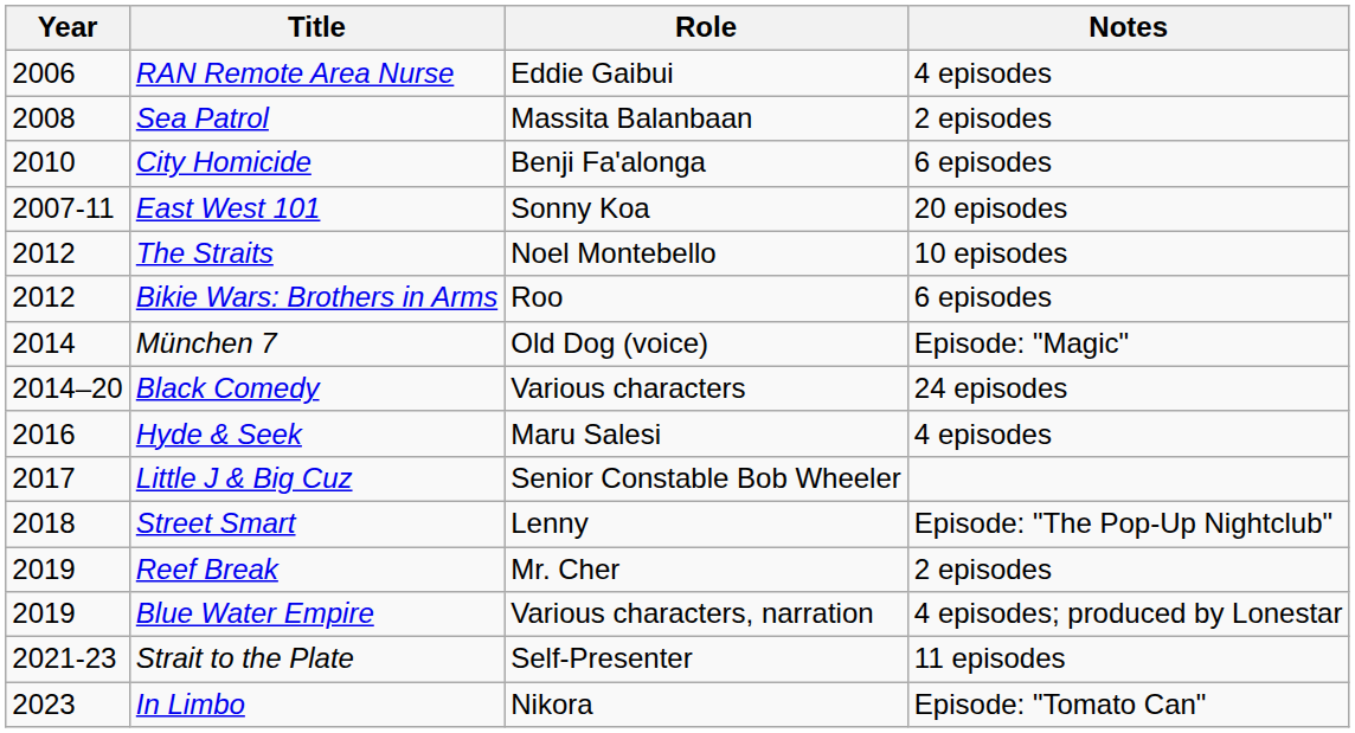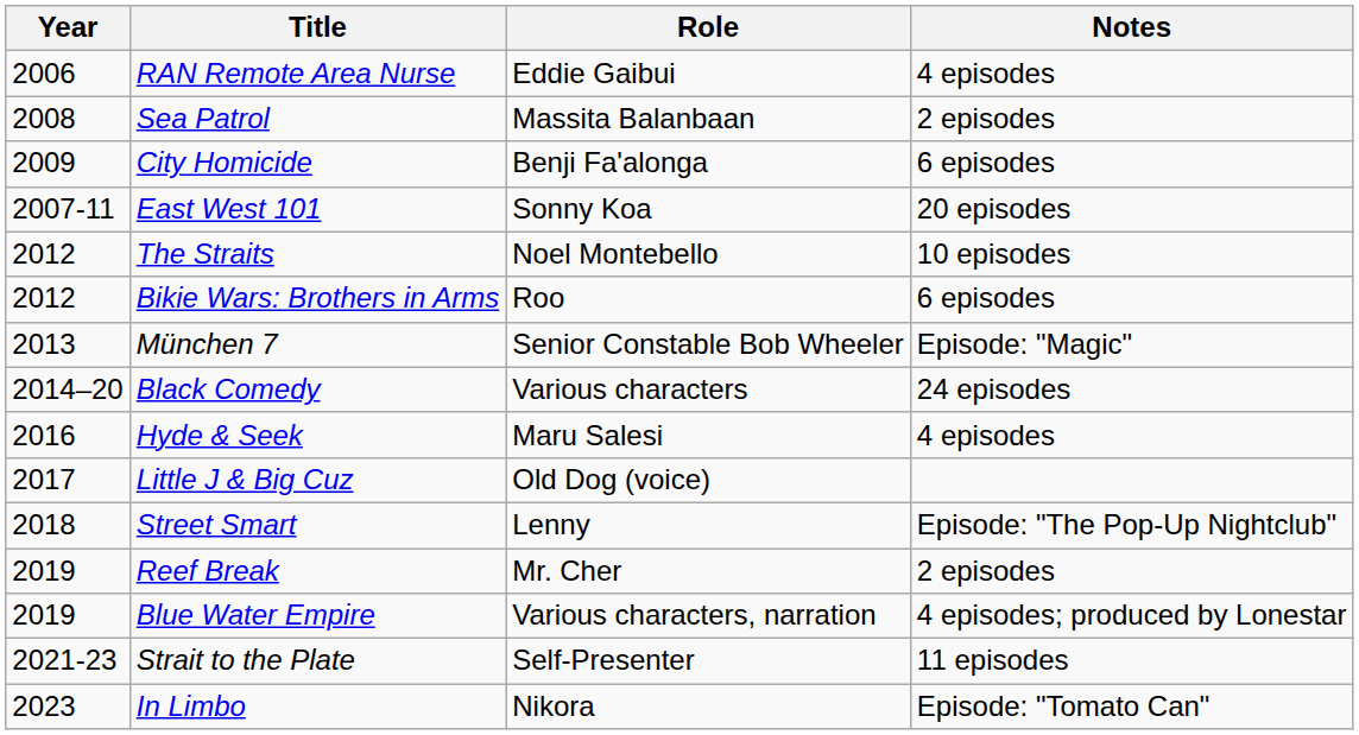City Homicide | Year: 2010 -> 2009
München 7 | Year: 2014 -> 2013
München 7 | Role: Old Dog (voice) -> Senior Constable Bob Wheeler
Little J & Big Cuz | Role: Senior Constable Bob Wheeler -> Old Dog (voice)
